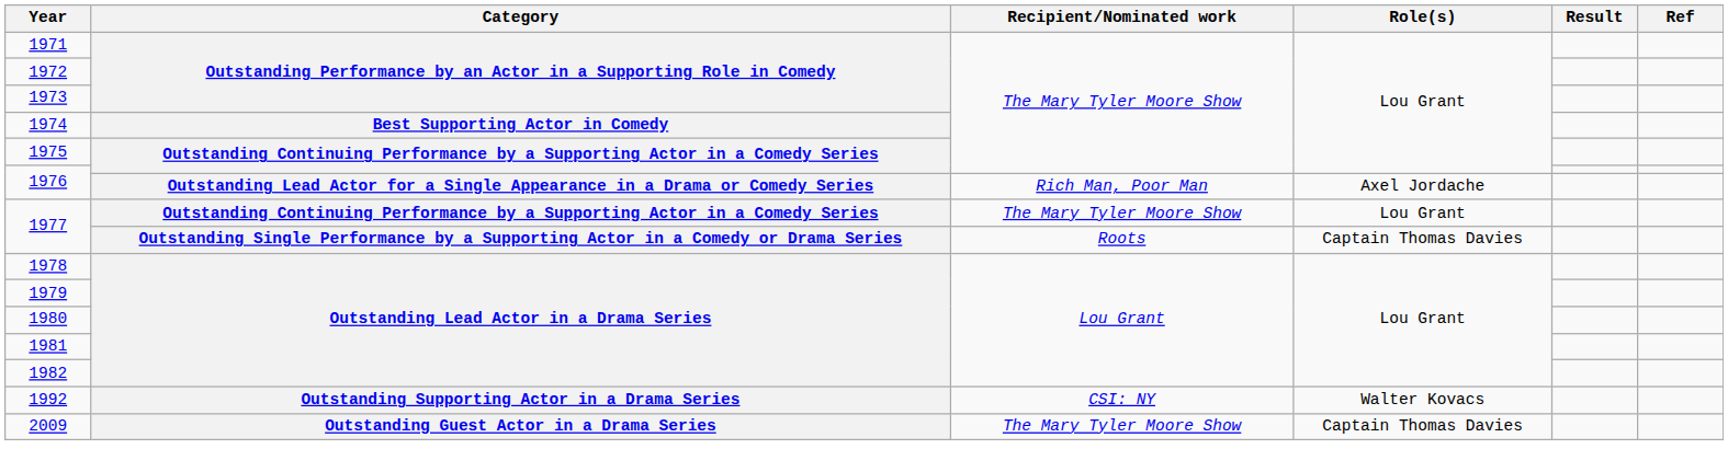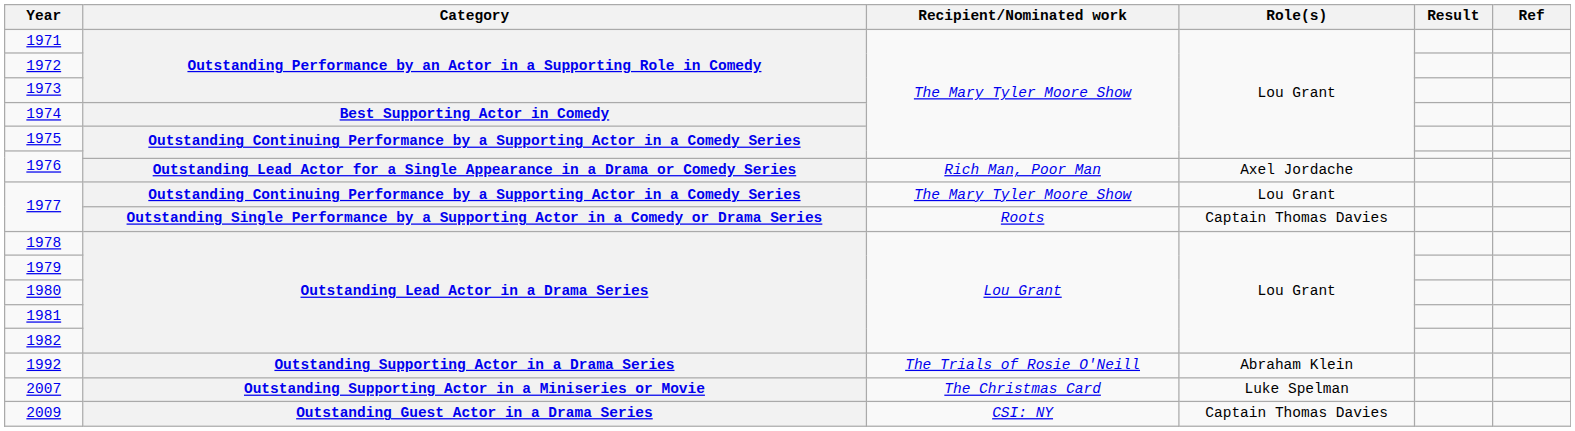1992 | Recipient/Nominated work: CSI: NY -> The Trials of Rosie O'Neill
1992 | Role(s): Walter Kovacs -> Abraham Klein
+ row: 2007 | Outstanding Supporting Actor in a Miniseries or Movie | The Christmas Card | Luke Spelman
2009 | Recipient/Nominated work: The Mary Tyler Moore Show -> CSI: NY
